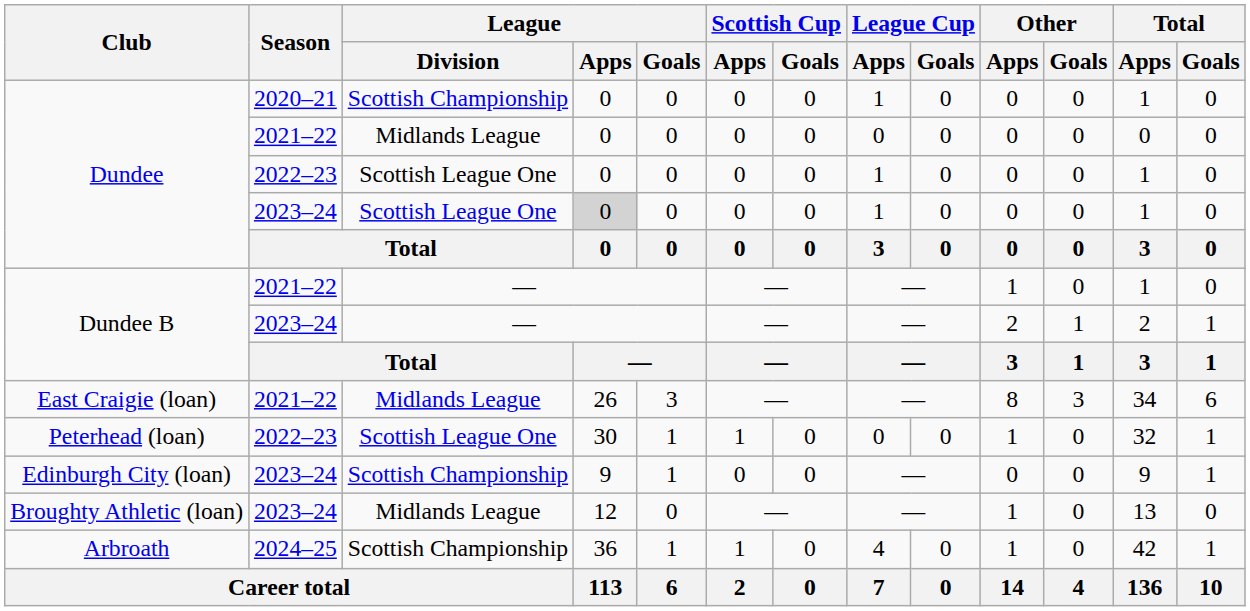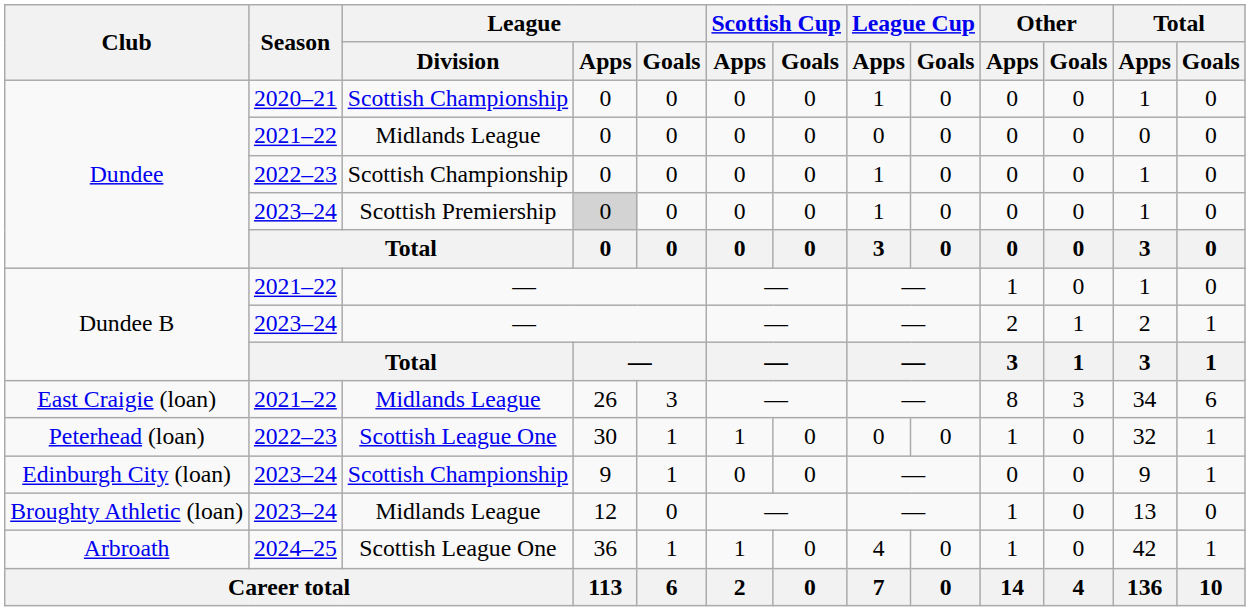Dundee / 2022–23 | League / Division: Scottish League One -> Scottish Championship
Dundee / 2023–24 | League / Division: Scottish League One -> Scottish Premiership
Arbroath | League / Division: Scottish Championship -> Scottish League One
